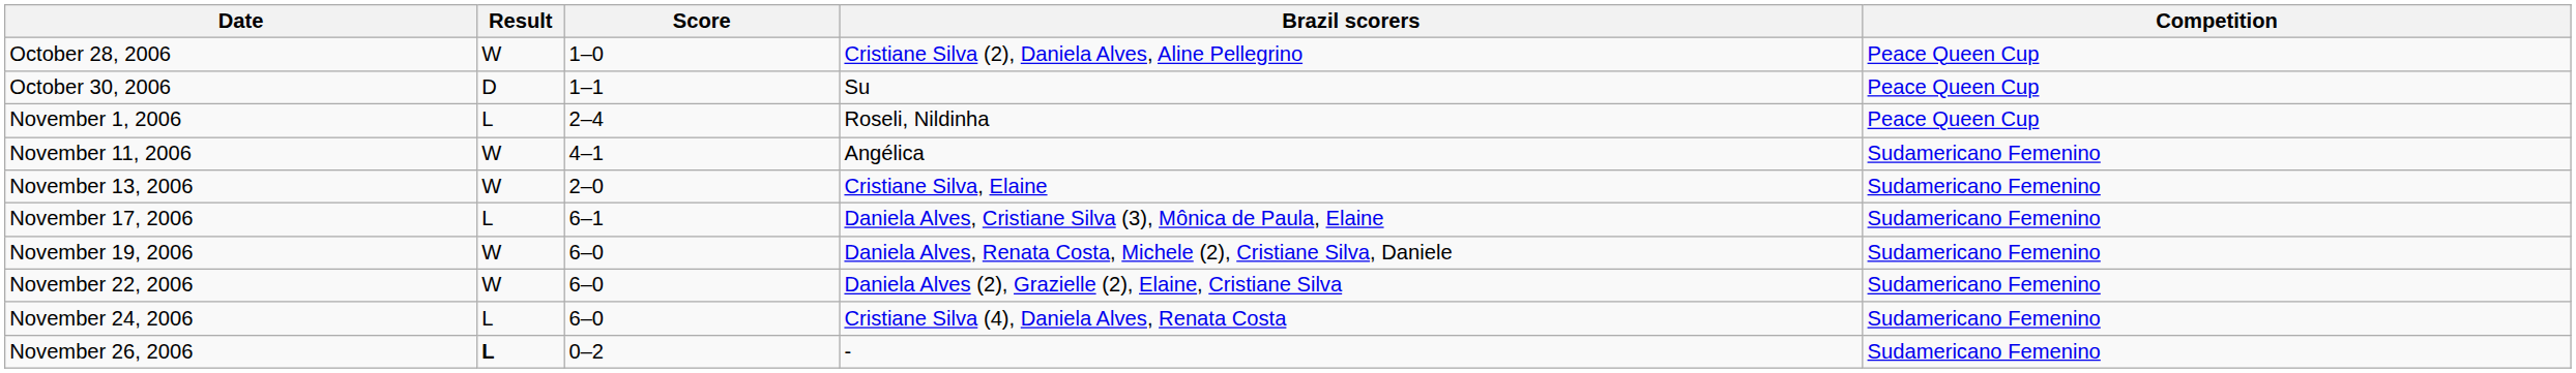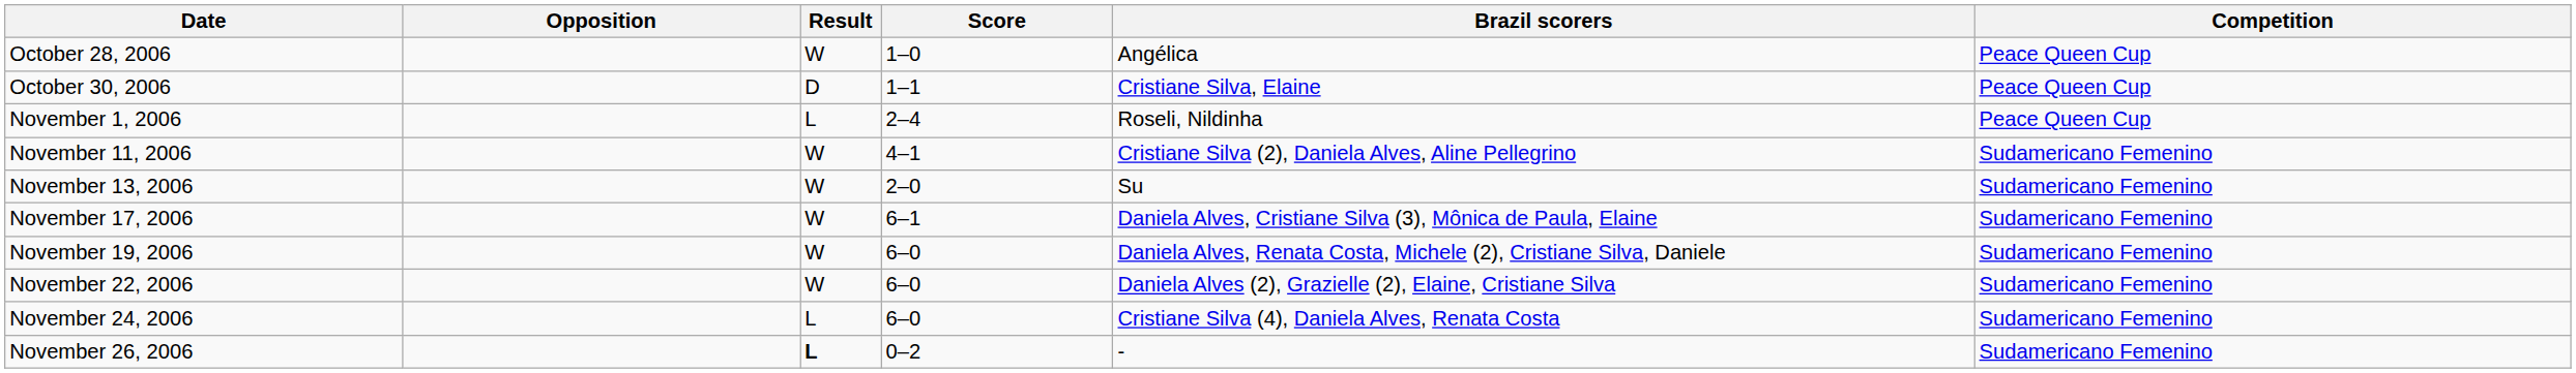+ column: Opposition
October 28, 2006 | Brazil scorers: Cristiane Silva (2), Daniela Alves, Aline Pellegrino -> Angélica
October 30, 2006 | Brazil scorers: Su -> Cristiane Silva, Elaine
November 11, 2006 | Brazil scorers: Angélica -> Cristiane Silva (2), Daniela Alves, Aline Pellegrino
November 13, 2006 | Brazil scorers: Cristiane Silva, Elaine -> Su
November 17, 2006 | Result: L -> W
